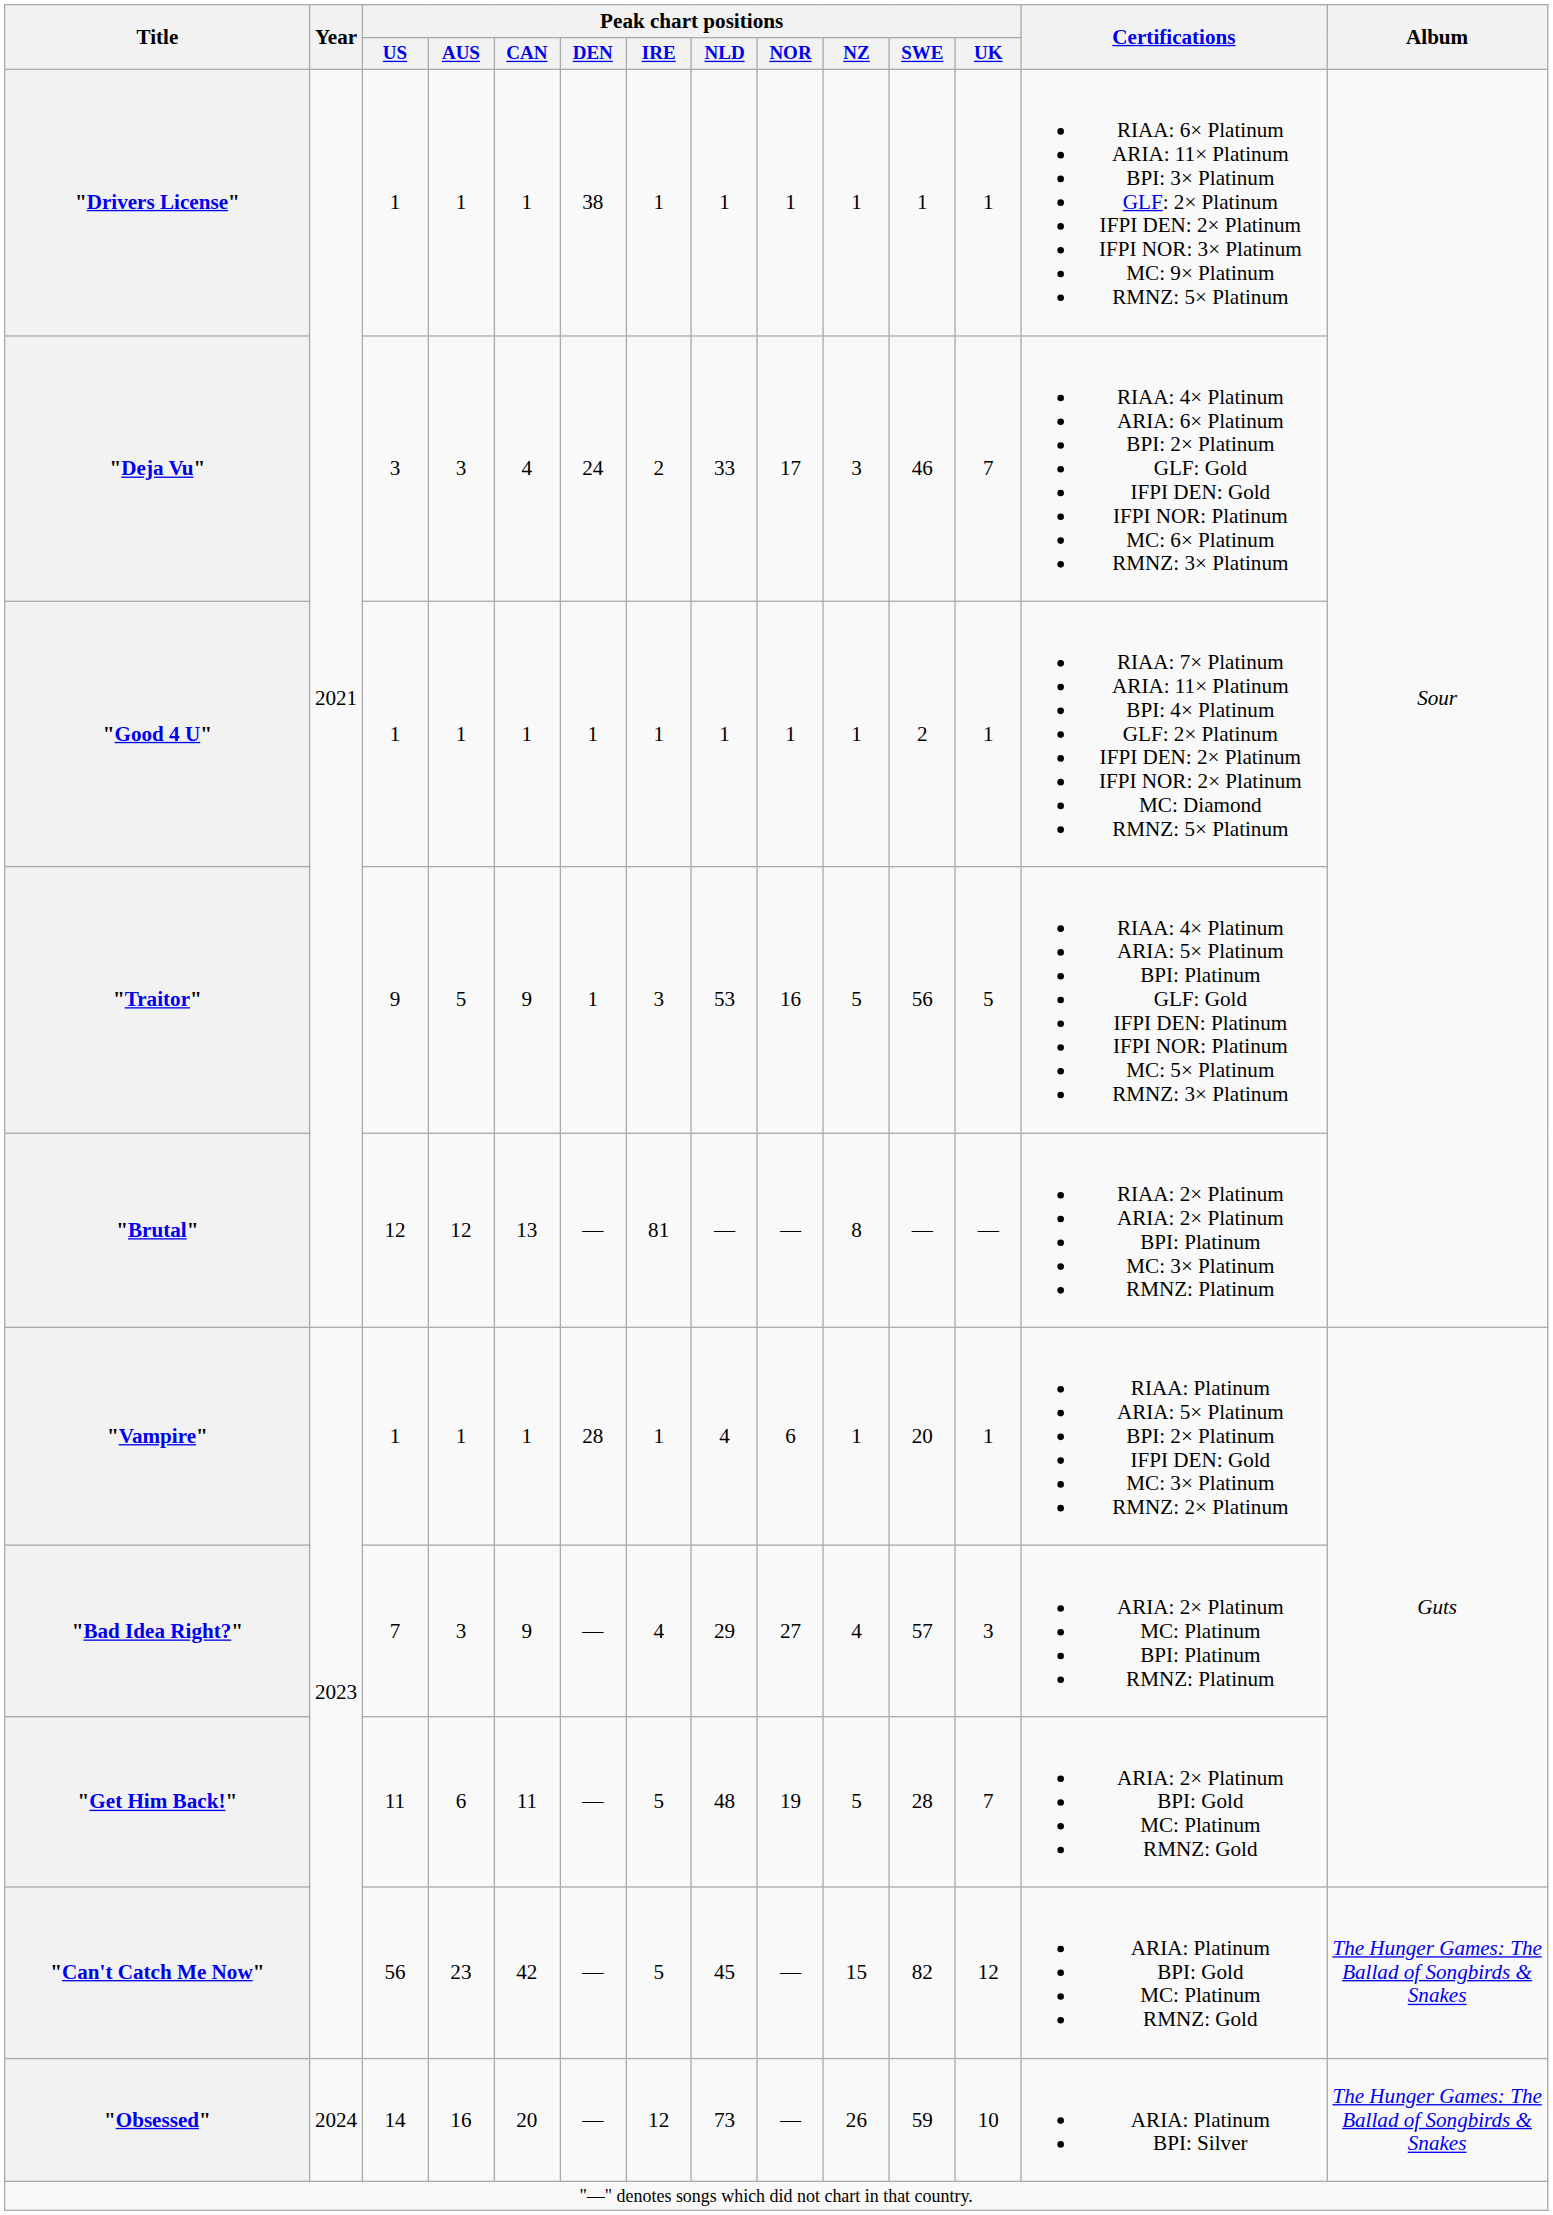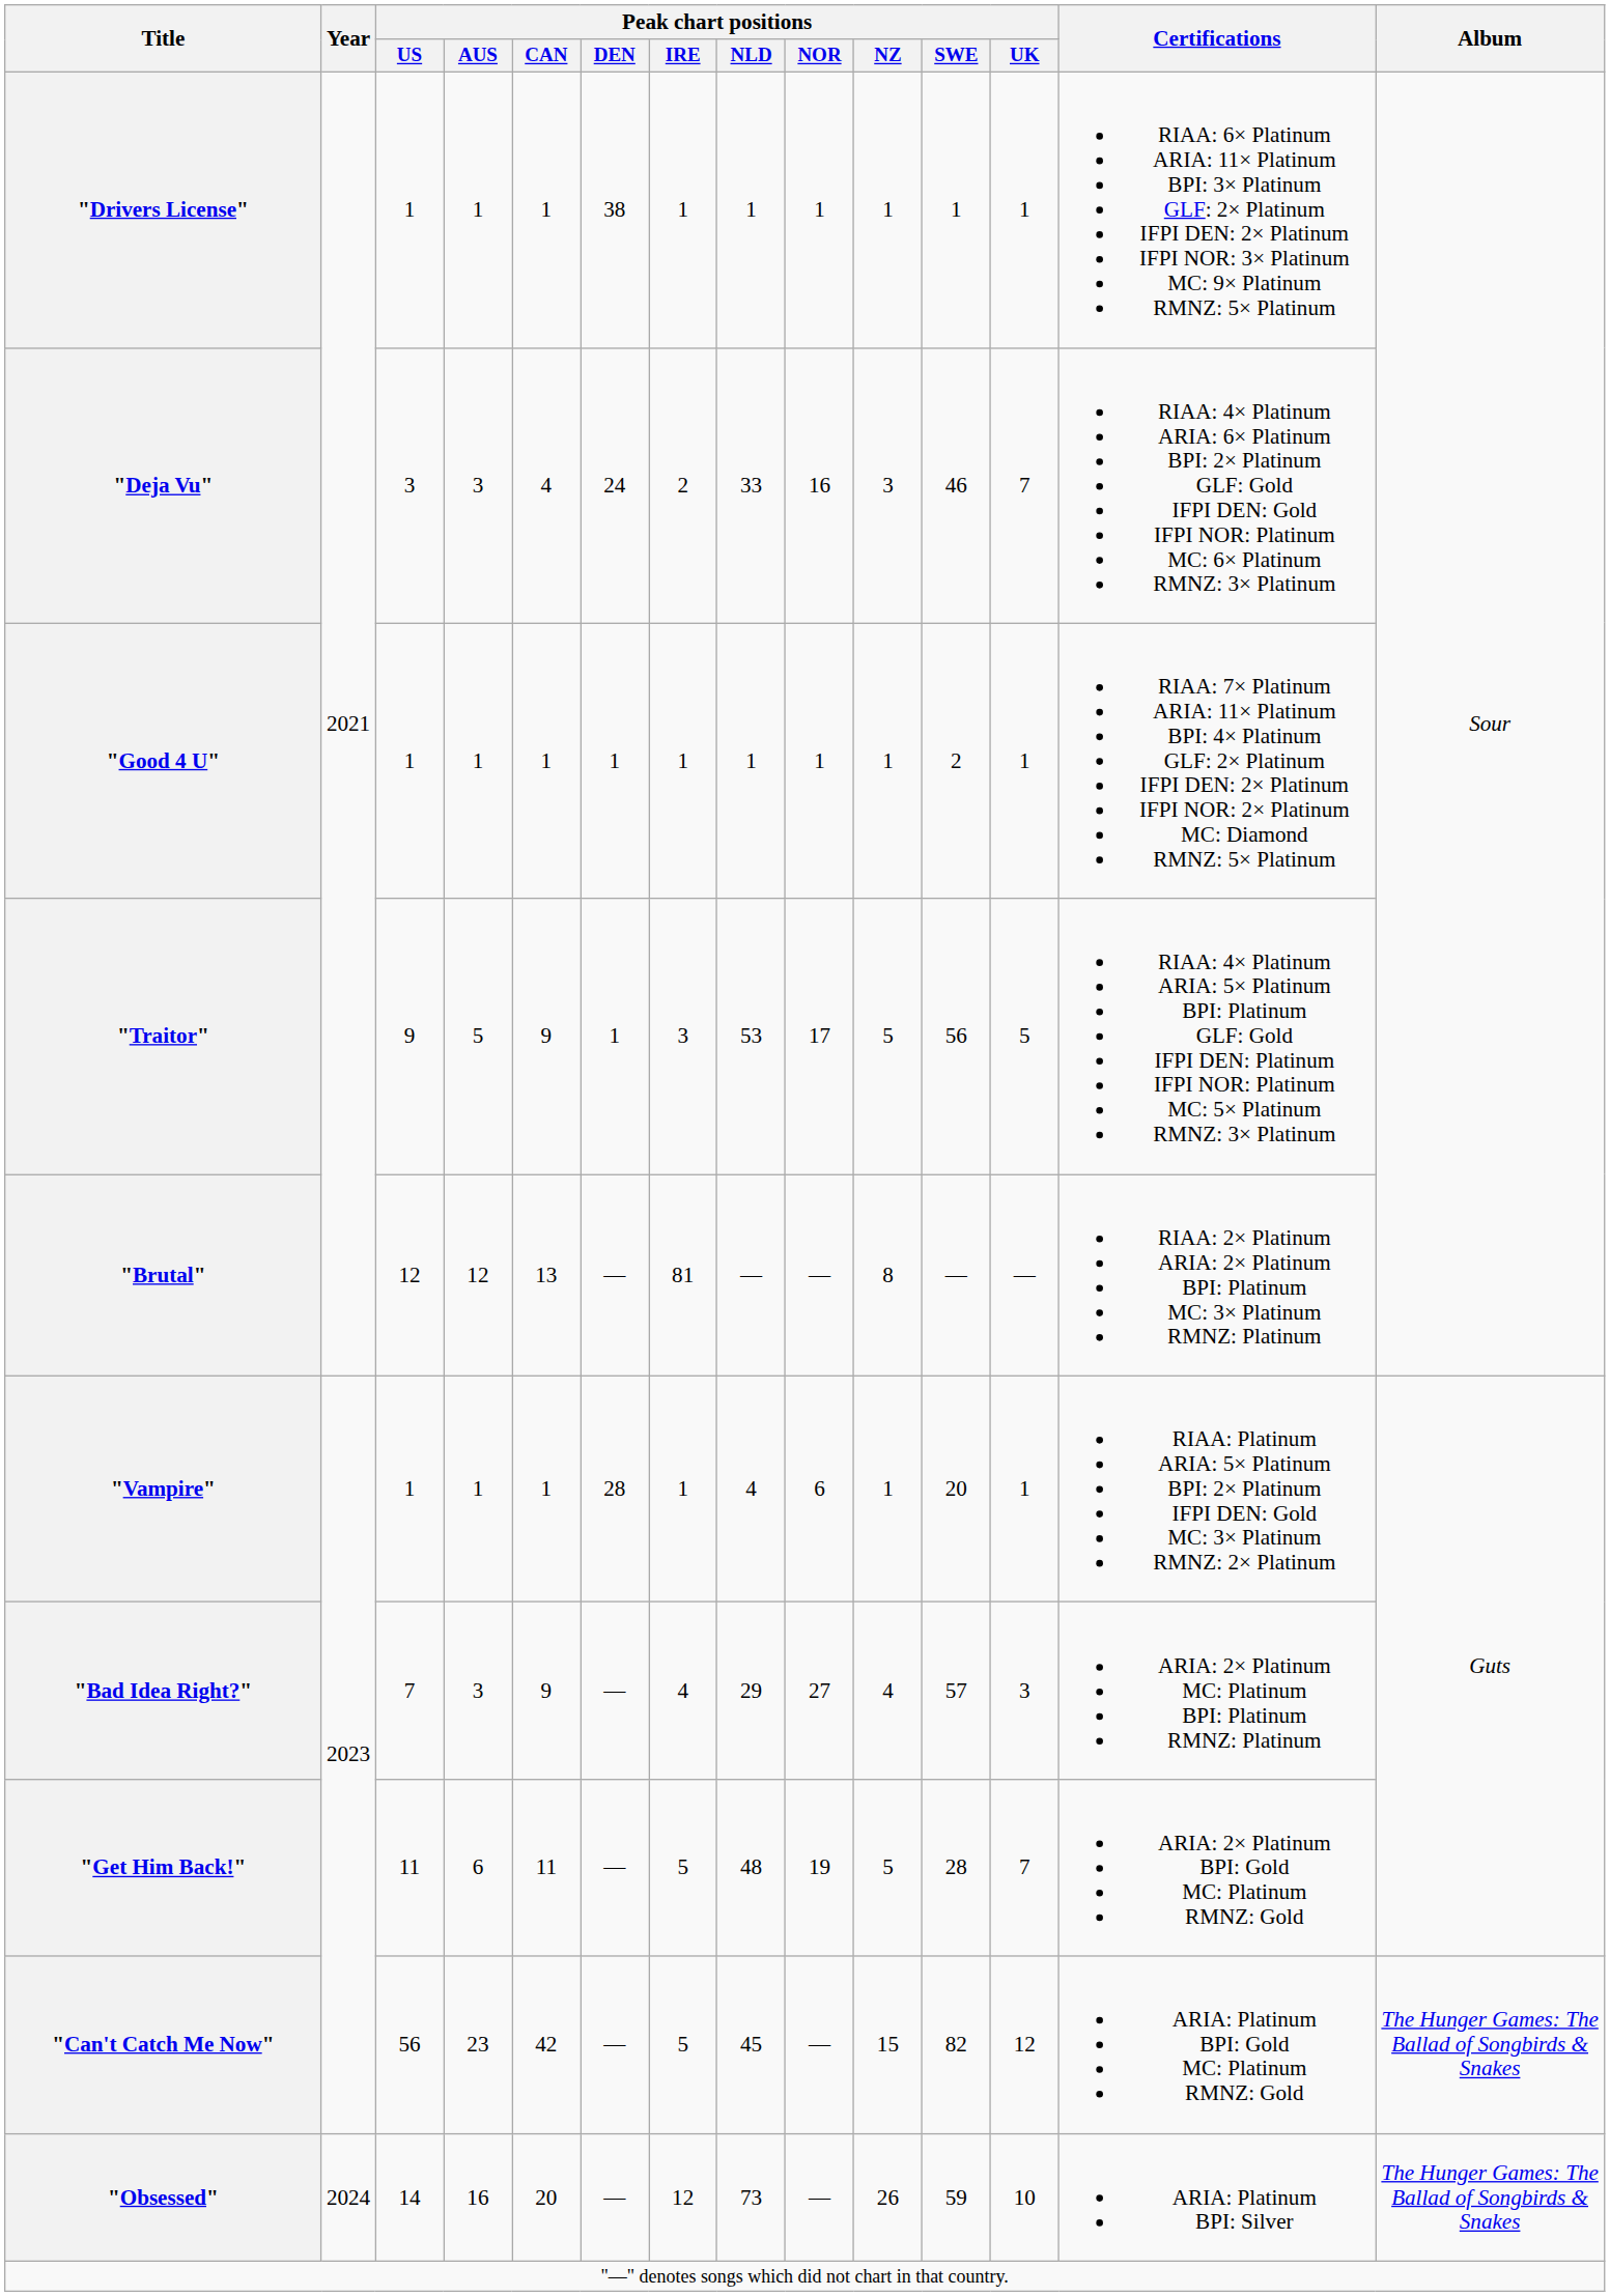"Deja Vu" | Peak chart positions / NOR: 17 -> 16
"Traitor" | Peak chart positions / NOR: 16 -> 17
